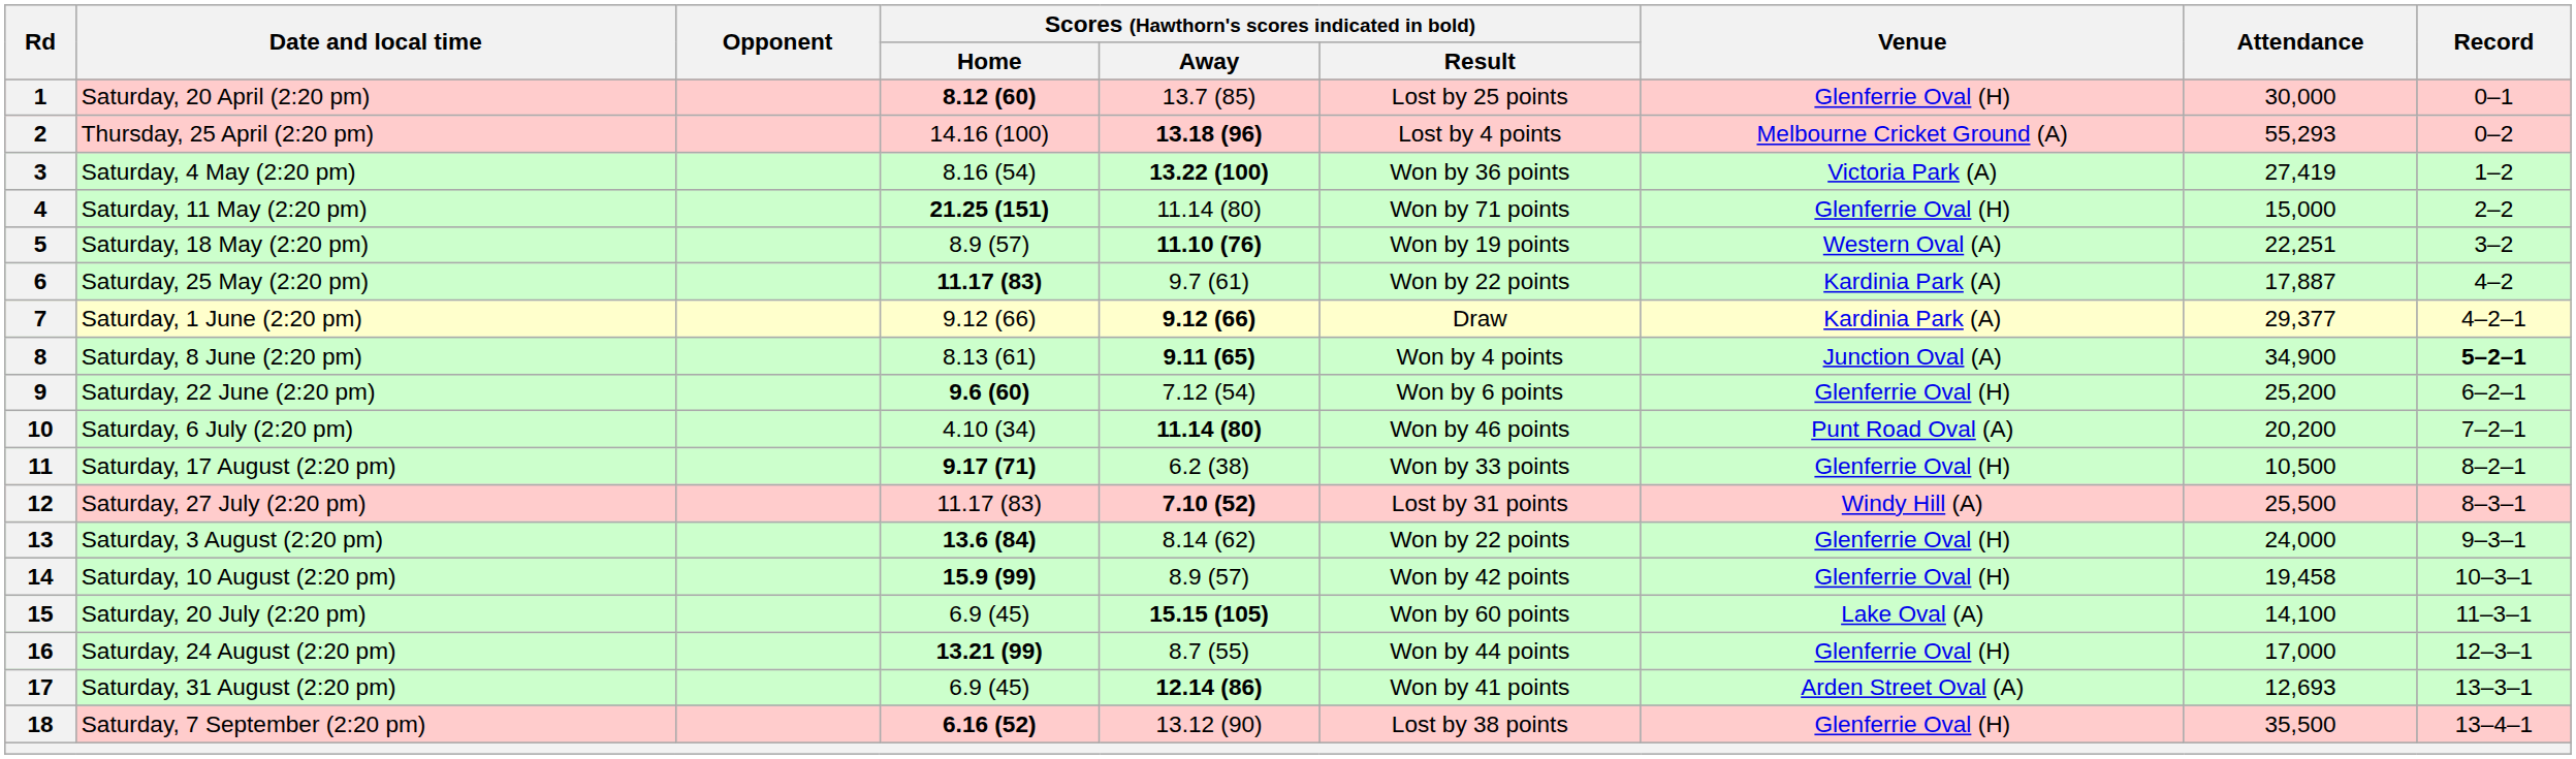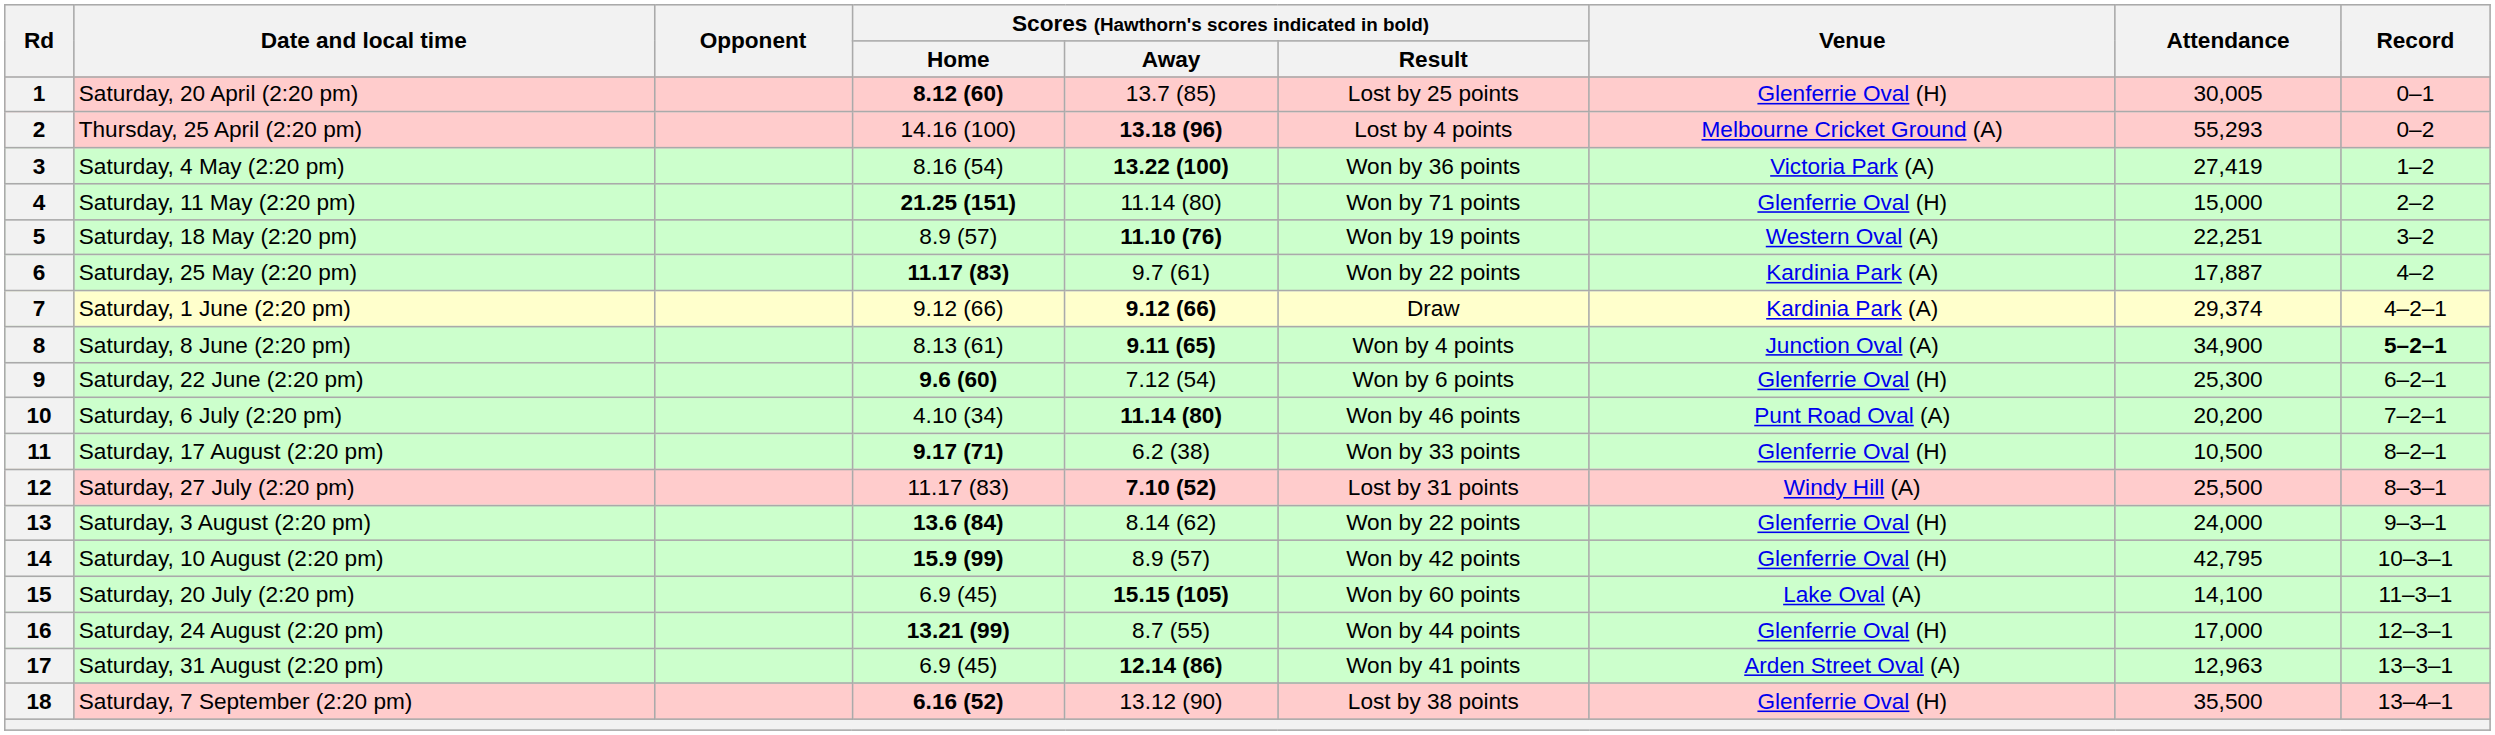1 | Attendance: 30,000 -> 30,005
7 | Attendance: 29,377 -> 29,374
9 | Attendance: 25,200 -> 25,300
14 | Attendance: 19,458 -> 42,795
17 | Attendance: 12,693 -> 12,963
